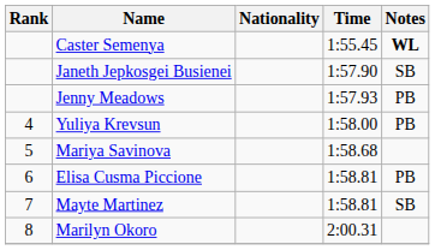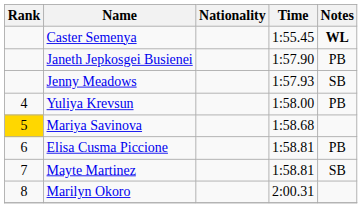Janeth Jepkosgei Busienei | Notes: SB -> PB
Jenny Meadows | Notes: PB -> SB
Mariya Savinova | Rank: no background -> gold background
